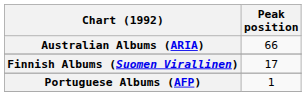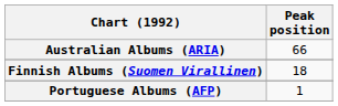Finnish Albums (Suomen Virallinen) | Peak position: 17 -> 18
